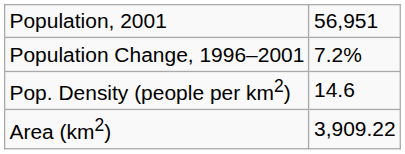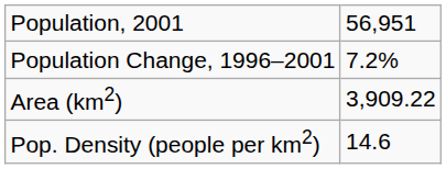rows swapped: Area (km2) <-> Pop. Density (people per km2)
